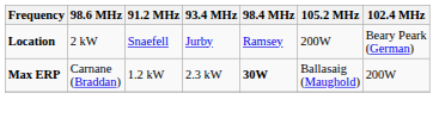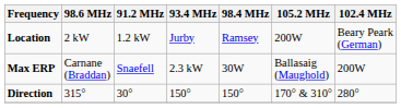Location | 91.2 MHz: Snaefell -> 1.2 kW
Max ERP | 91.2 MHz: 1.2 kW -> Snaefell
Max ERP | 98.4 MHz: bold -> normal
+ row: Direction | 315° | 30° | 150° | 150° | 170° & 310° | 280°
